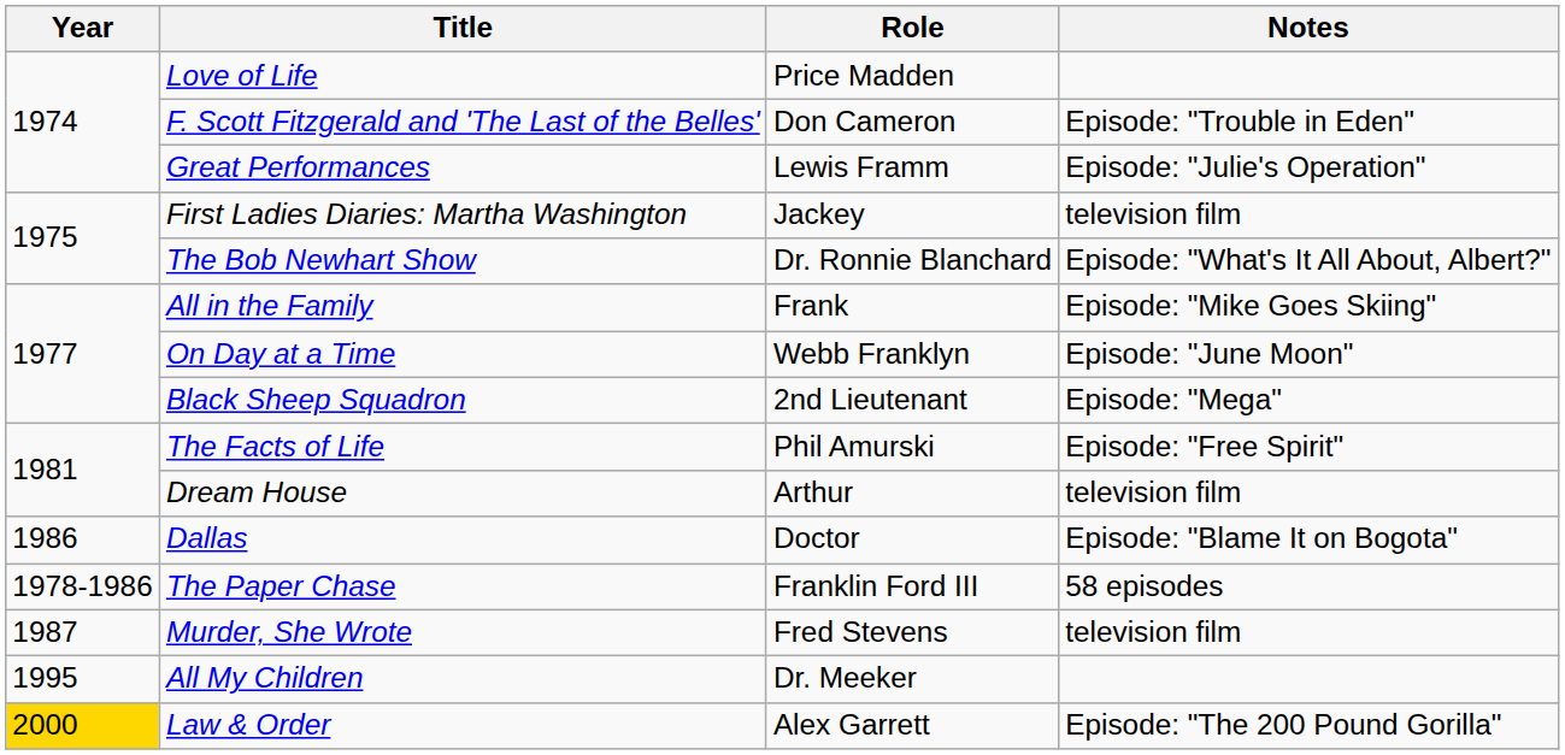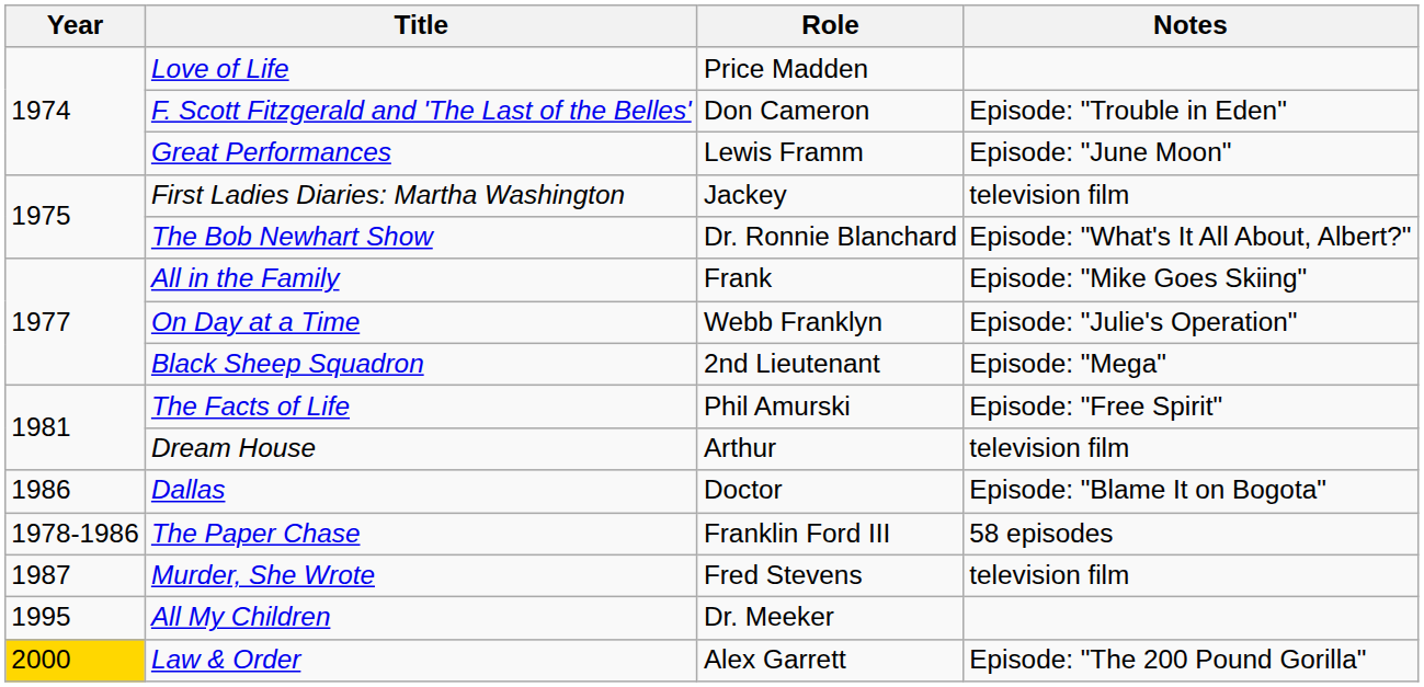Great Performances | Notes: Episode: "Julie's Operation" -> Episode: "June Moon"
On Day at a Time | Notes: Episode: "June Moon" -> Episode: "Julie's Operation"
